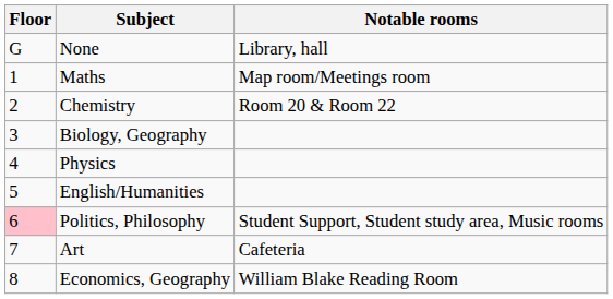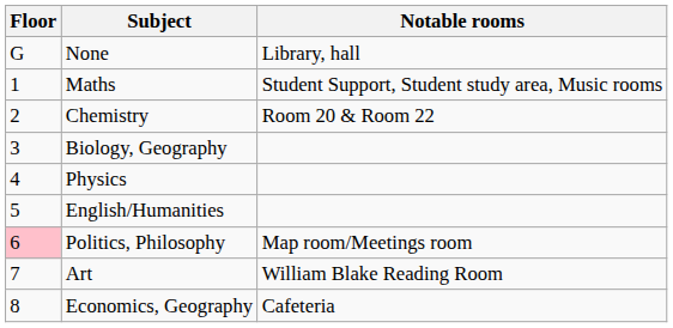Maths | Notable rooms: Map room/Meetings room -> Student Support, Student study area, Music rooms
Politics, Philosophy | Notable rooms: Student Support, Student study area, Music rooms -> Map room/Meetings room
Art | Notable rooms: Cafeteria -> William Blake Reading Room
Economics, Geography | Notable rooms: William Blake Reading Room -> Cafeteria
